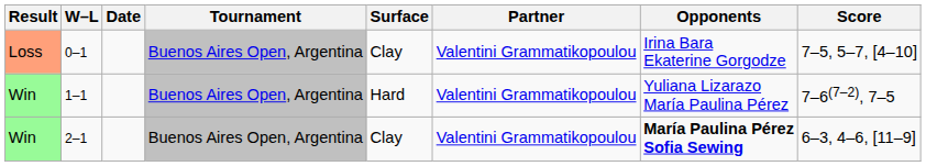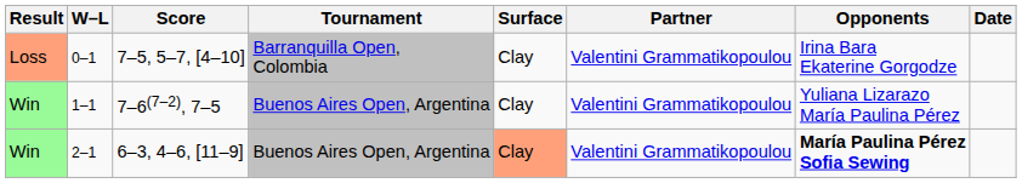columns swapped: Date <-> Score
0–1 | Tournament: Buenos Aires Open, Argentina -> Barranquilla Open, Colombia
1–1 | Surface: Hard -> Clay
2–1 | Surface: no background -> lightsalmon background
